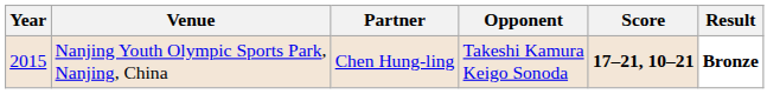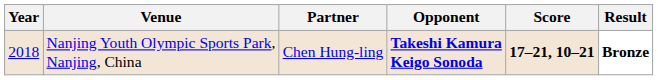Nanjing Youth Olympic Sports Park, Nanjing, China | Year: 2015 -> 2018
Nanjing Youth Olympic Sports Park, Nanjing, China | Opponent: normal -> bold
